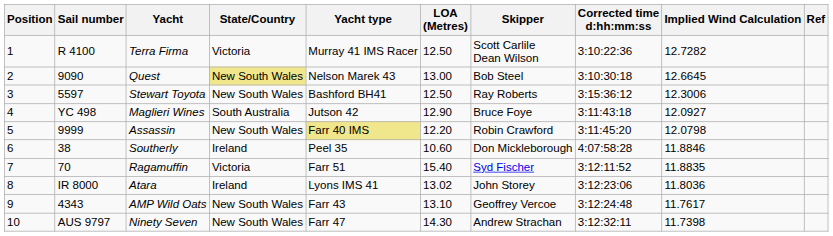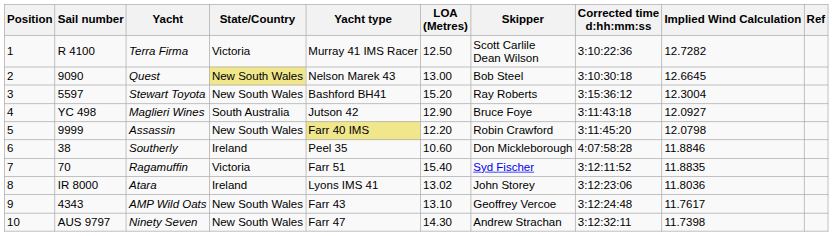Stewart Toyota | LOA (Metres): 12.50 -> 15.20
Stewart Toyota | Implied Wind Calculation: 12.3006 -> 12.3004
